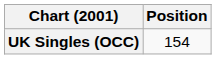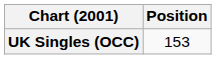UK Singles (OCC) | Position: 154 -> 153
